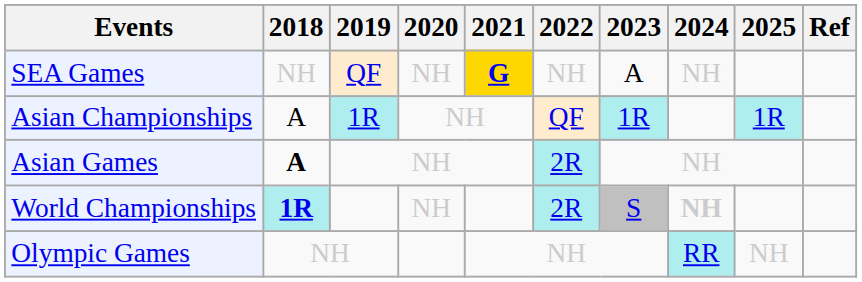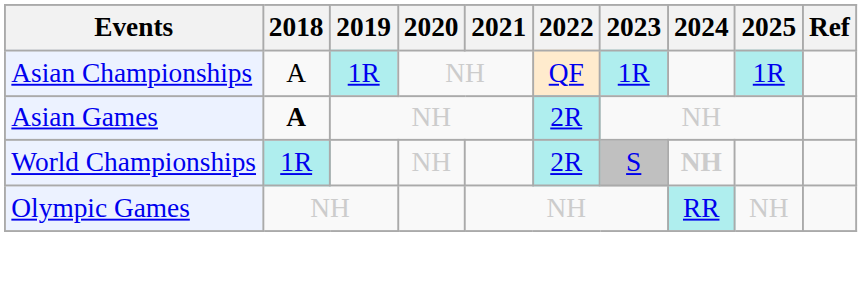- row: SEA Games | NH | QF | NH | G | NH | A | NH
World Championships | 2018: bold -> normal
